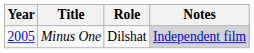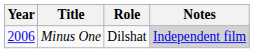Minus One | Year: 2005 -> 2006
